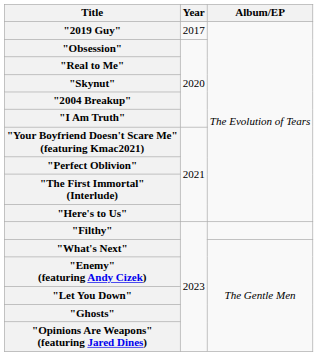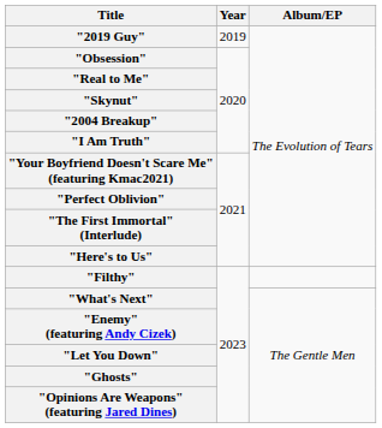"2019 Guy" | Year: 2017 -> 2019
